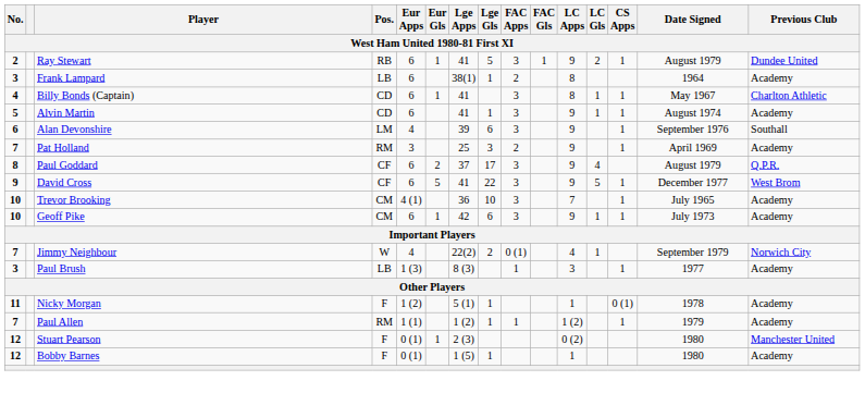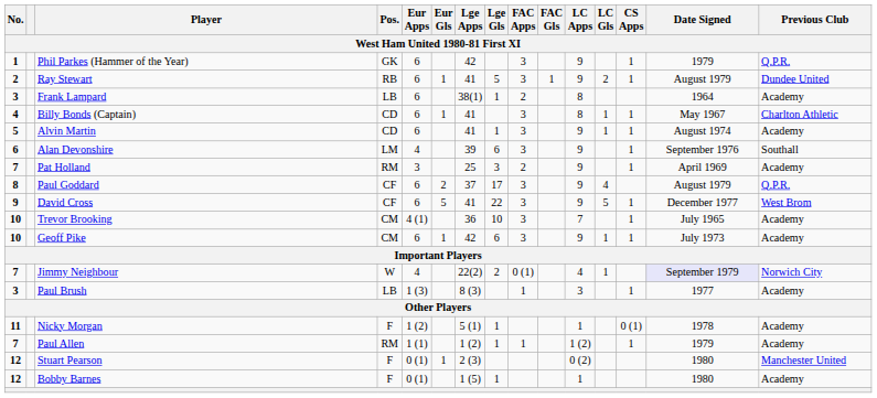+ row: 1 | Phil Parkes (Hammer of the Year) | GK | 6 | 42 | 3 | 9 | 1 | 1979 | Q.P.R.
Jimmy Neighbour | Date Signed: no background -> lavender background
